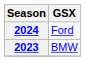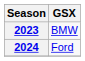rows swapped: 2023 <-> 2024
